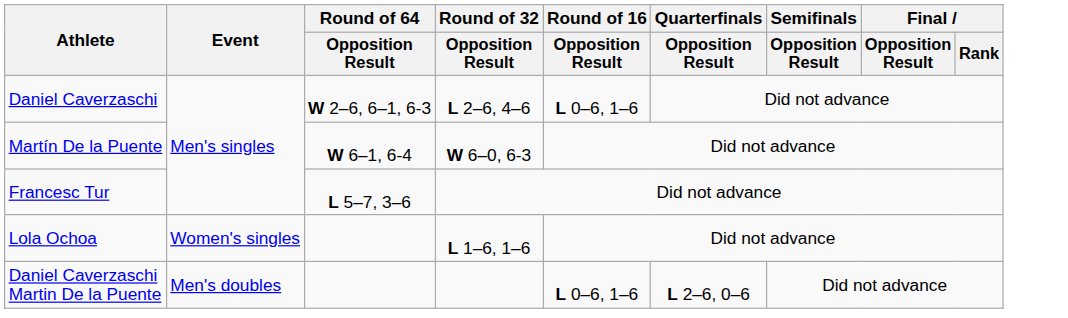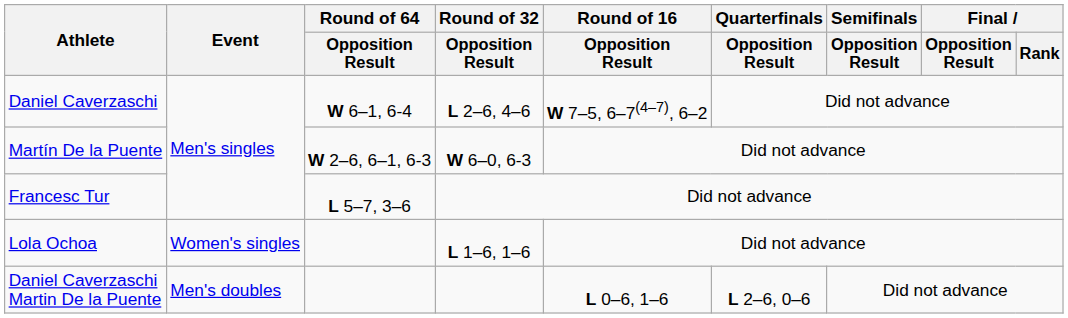Daniel Caverzaschi | Round of 64 / Opposition Result: W 2–6, 6–1, 6-3 -> W 6–1, 6-4
Daniel Caverzaschi | Round of 16 / Opposition Result: L 0–6, 1–6 -> W 7–5, 6–7(4–7), 6–2
Martín De la Puente | Round of 64 / Opposition Result: W 6–1, 6-4 -> W 2–6, 6–1, 6-3
